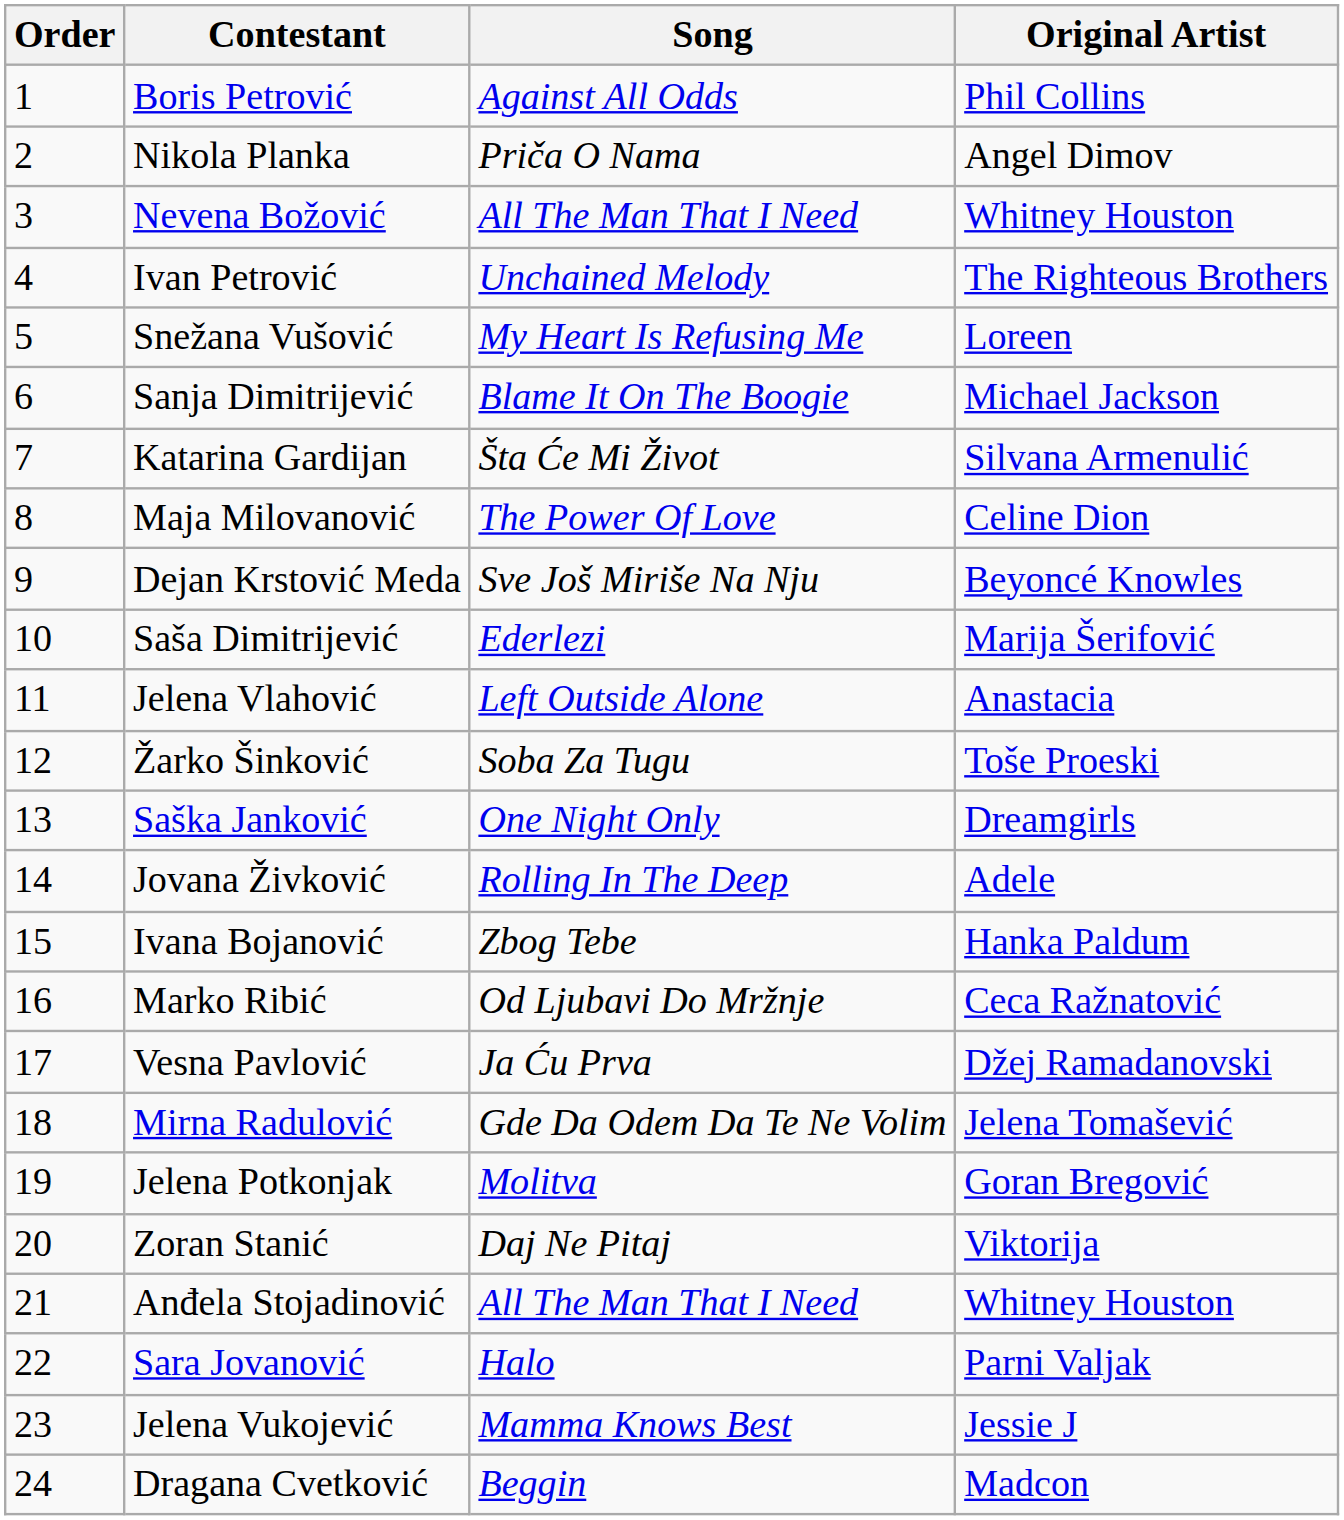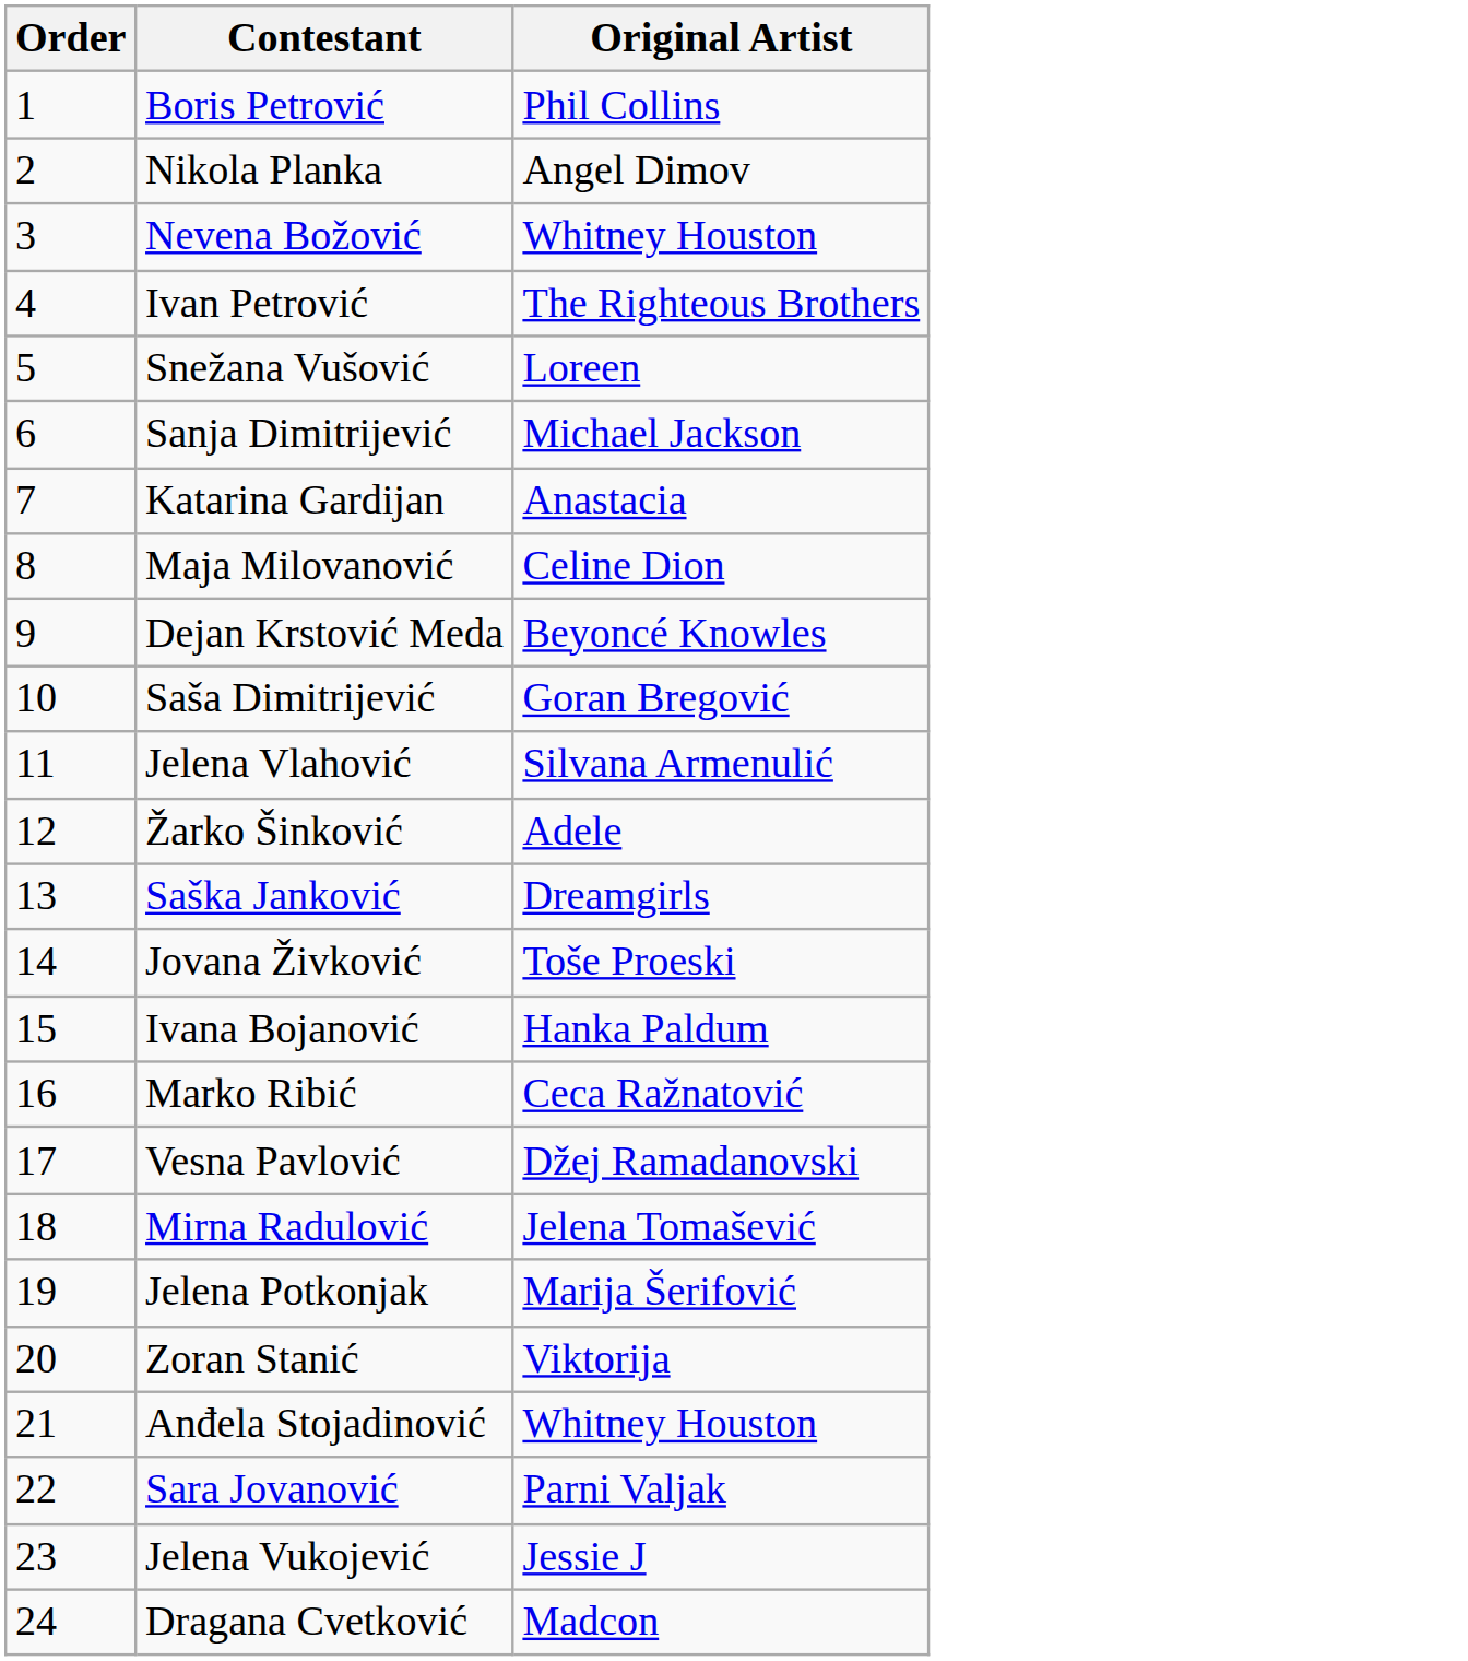- column: Song | Against All Odds | Priča O Nama | All The Man That I Need | Unchained Melody | My Heart Is Refusing Me | Blame It On The Boogie | Šta Će Mi Život | The Power Of Love | Sve Još Miriše Na Nju | Ederlezi | Left Outside Alone | Soba Za Tugu | One Night Only | Rolling In The Deep | Zbog Tebe | Od Ljubavi Do Mržnje | Ja Ću Prva | Gde Da Odem Da Te Ne Volim | Molitva | Daj Ne Pitaj | All The Man That I Need | Halo | Mamma Knows Best | Beggin
Katarina Gardijan | Original Artist: Silvana Armenulić -> Anastacia
Saša Dimitrijević | Original Artist: Marija Šerifović -> Goran Bregović
Jelena Vlahović | Original Artist: Anastacia -> Silvana Armenulić
Žarko Šinković | Original Artist: Toše Proeski -> Adele
Jovana Živković | Original Artist: Adele -> Toše Proeski
Jelena Potkonjak | Original Artist: Goran Bregović -> Marija Šerifović
